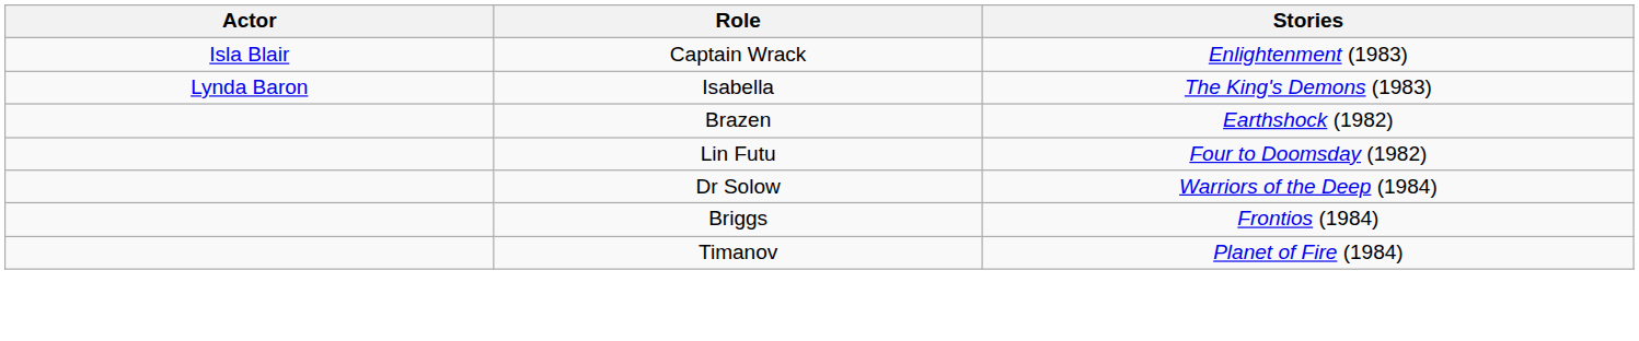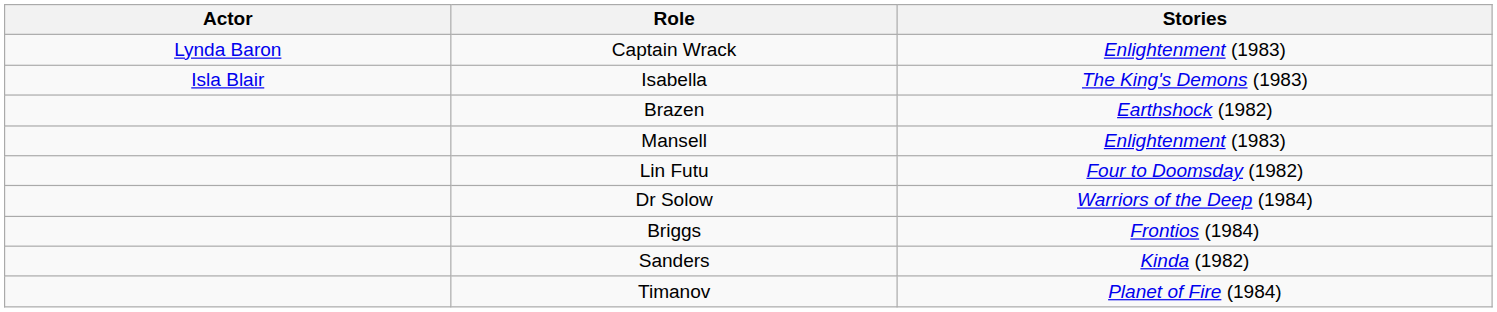Captain Wrack | Actor: Isla Blair -> Lynda Baron
Isabella | Actor: Lynda Baron -> Isla Blair
+ row: Mansell | Enlightenment (1983)
+ row: Sanders | Kinda (1982)
